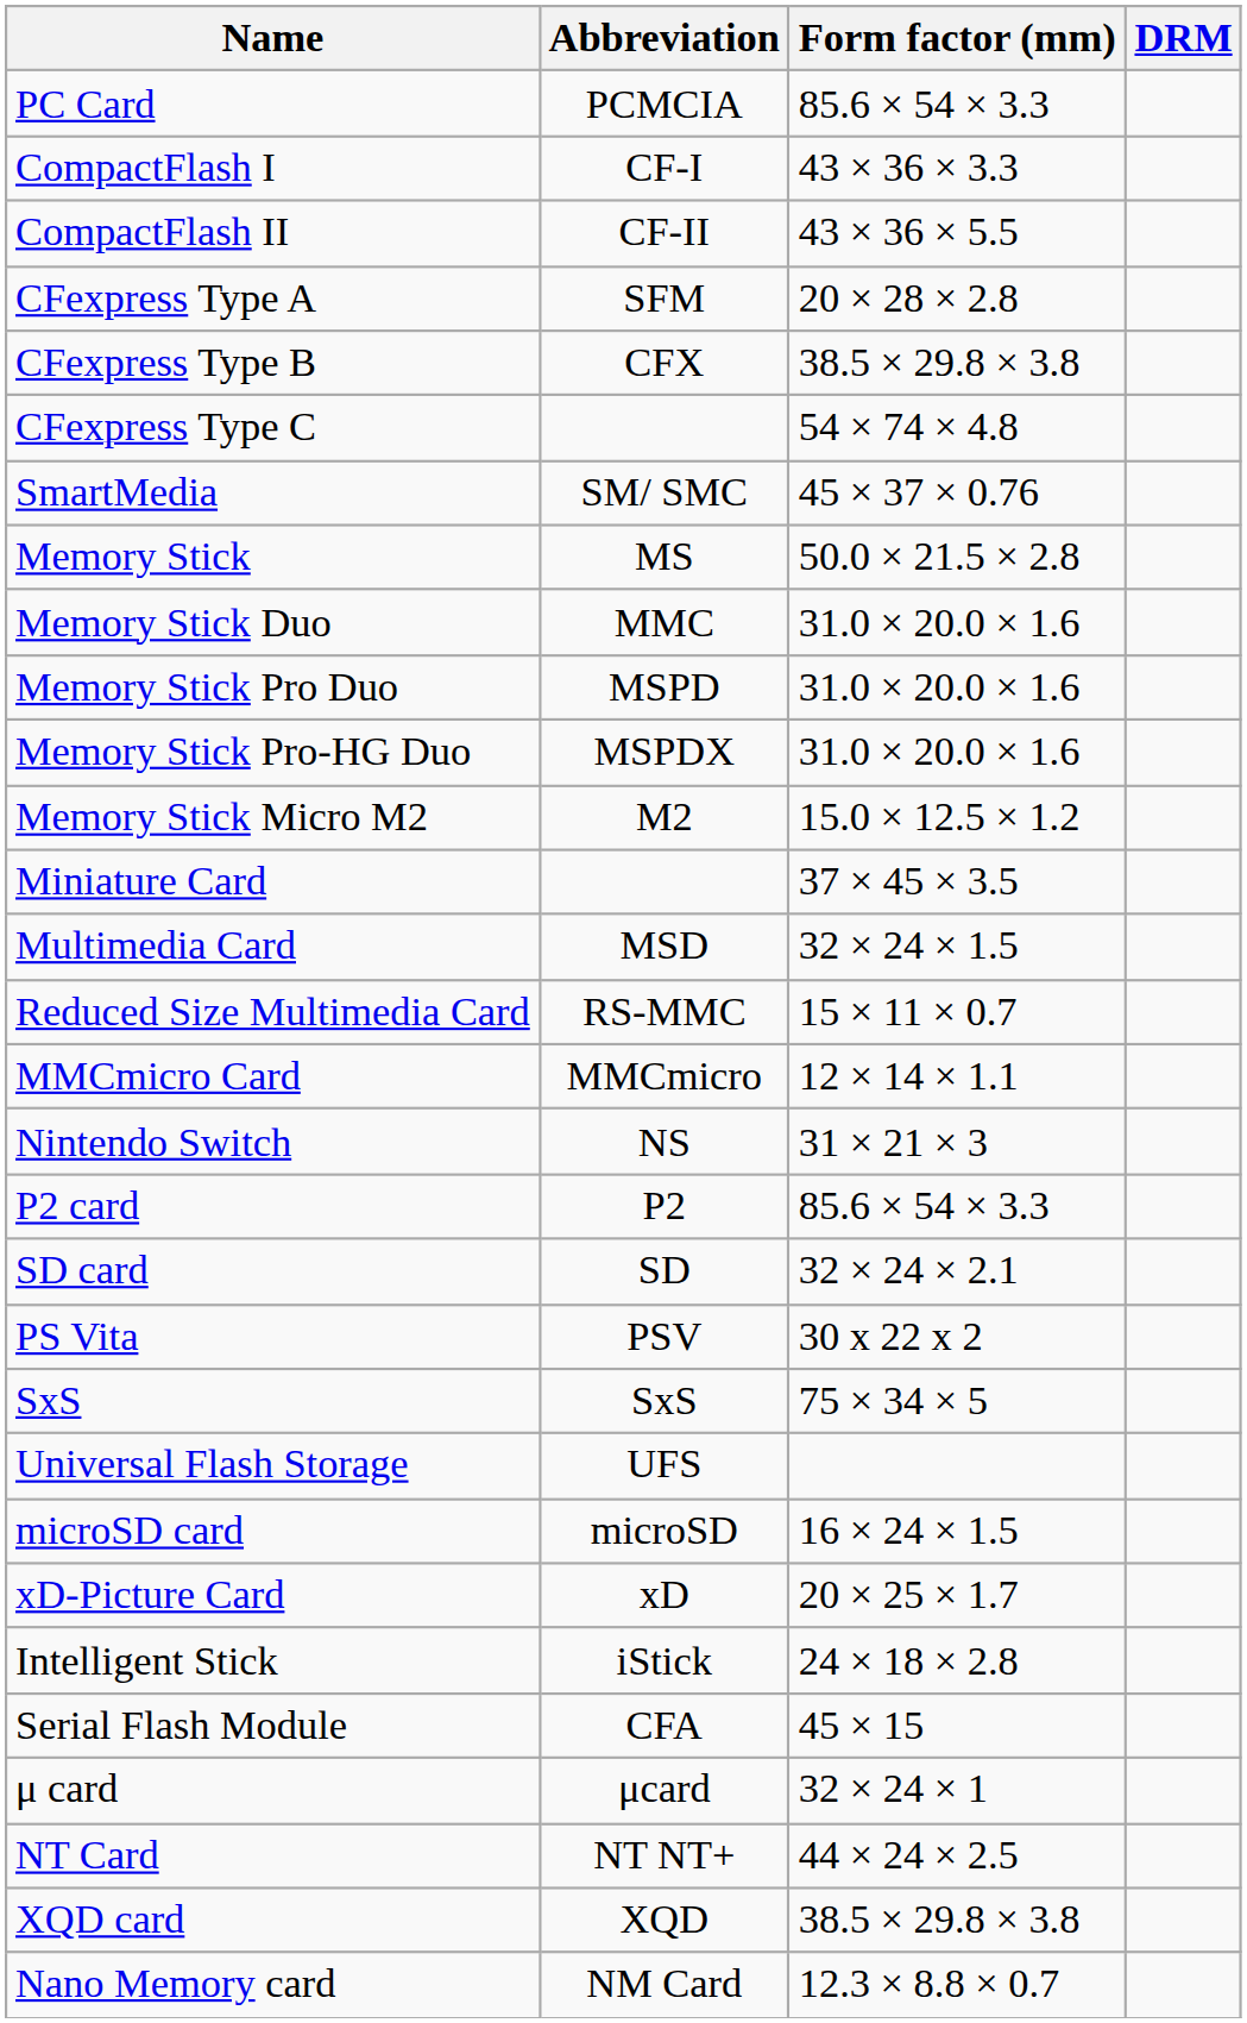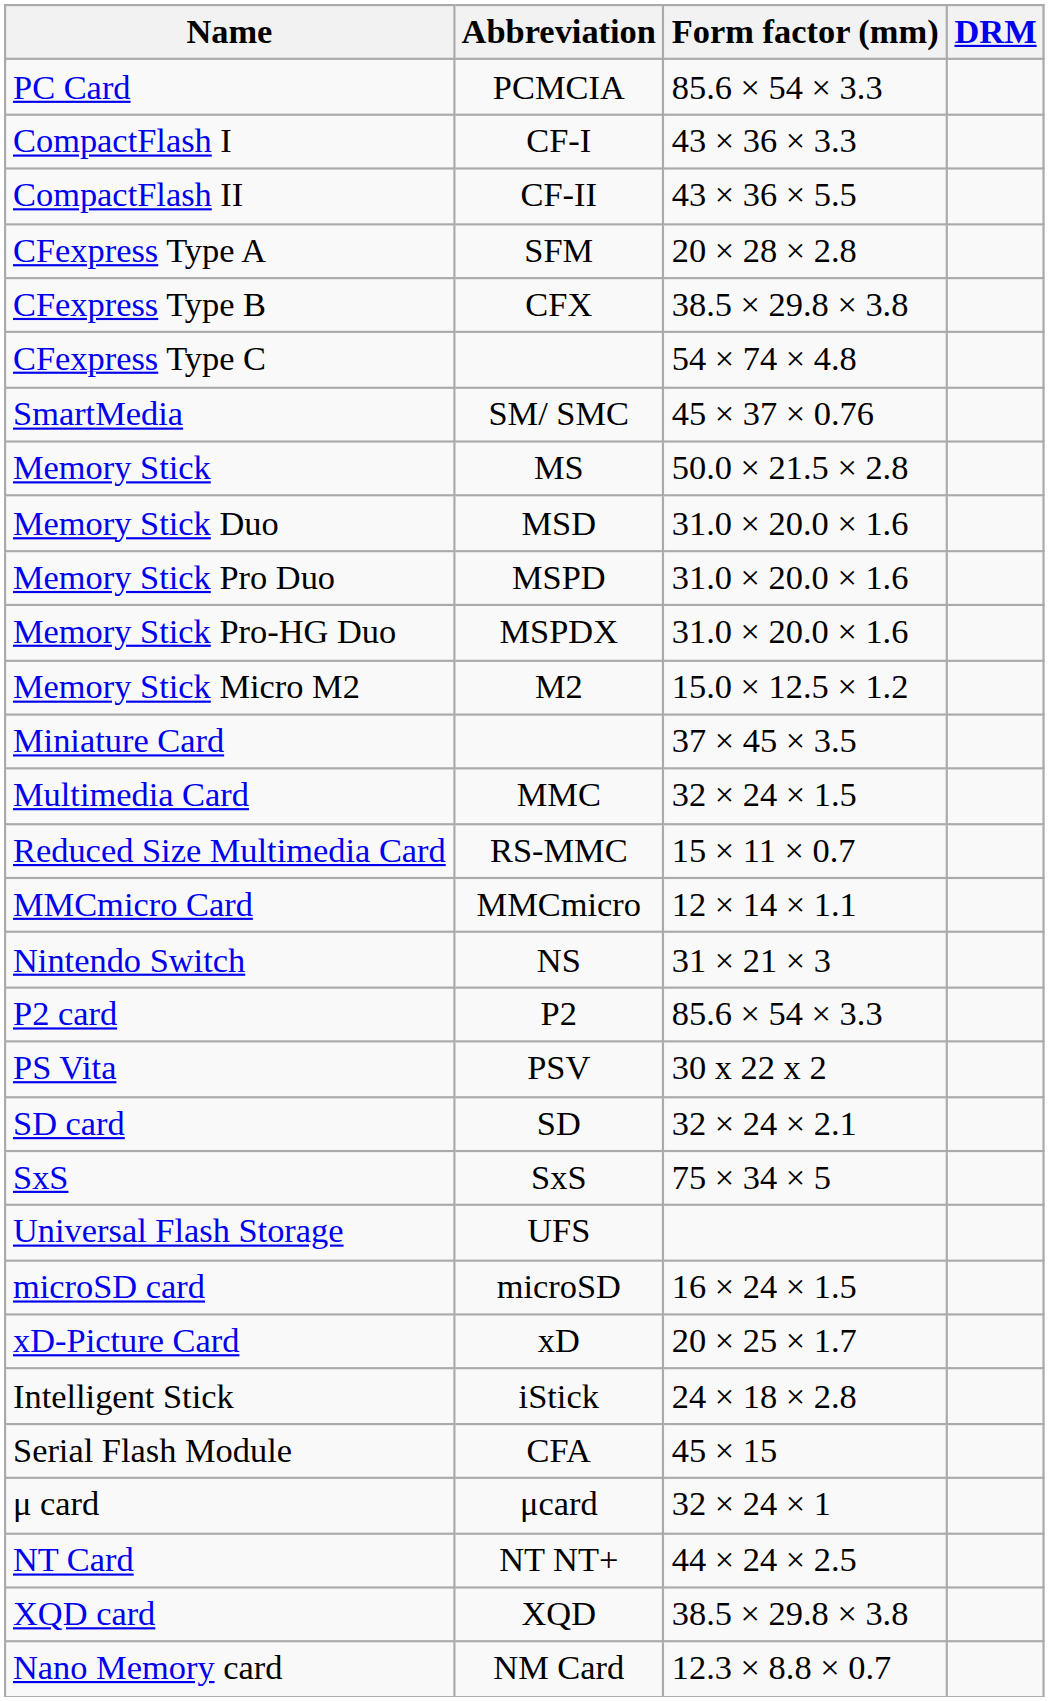Memory Stick Duo | Abbreviation: MMC -> MSD
Multimedia Card | Abbreviation: MSD -> MMC
rows swapped: PS Vita <-> SD card
